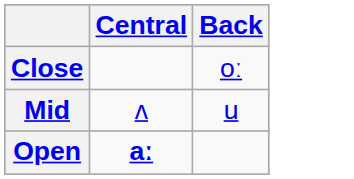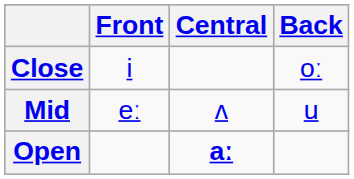+ column: Front | i | eː
